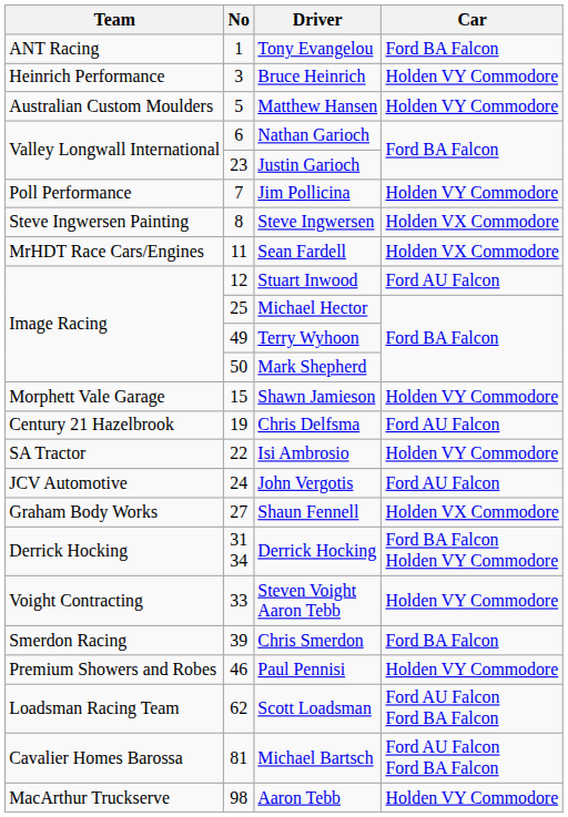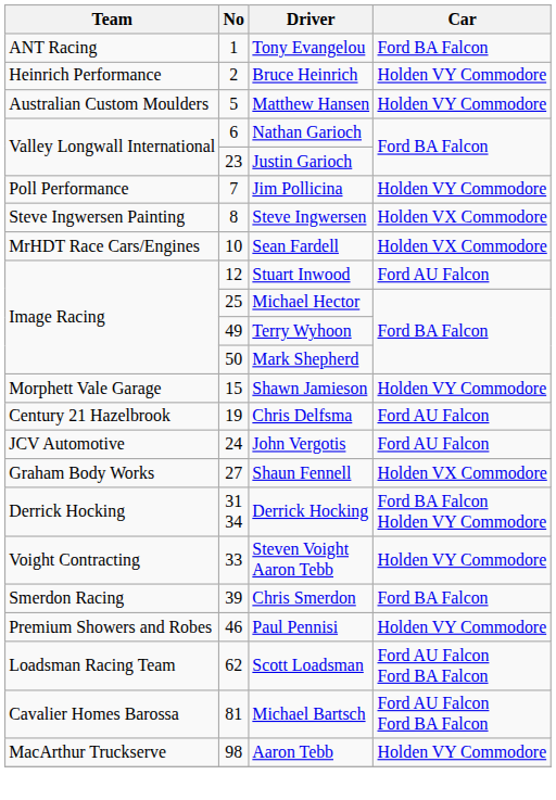Bruce Heinrich | No: 3 -> 2
Sean Fardell | No: 11 -> 10
- row: SA Tractor | 22 | Isi Ambrosio | Holden VY Commodore
